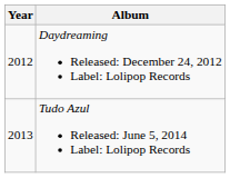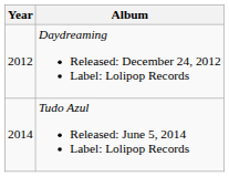Tudo Azul Released: June 5, 2014 Label: Lolipop Records | Year: 2013 -> 2014
